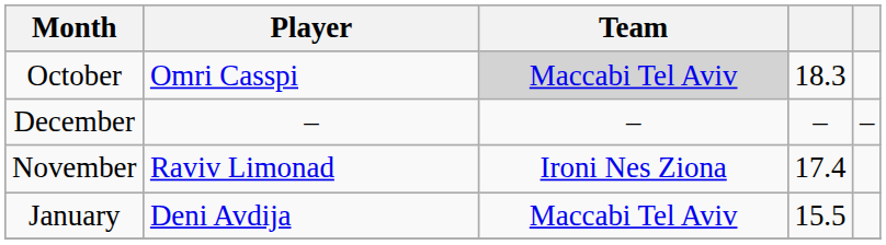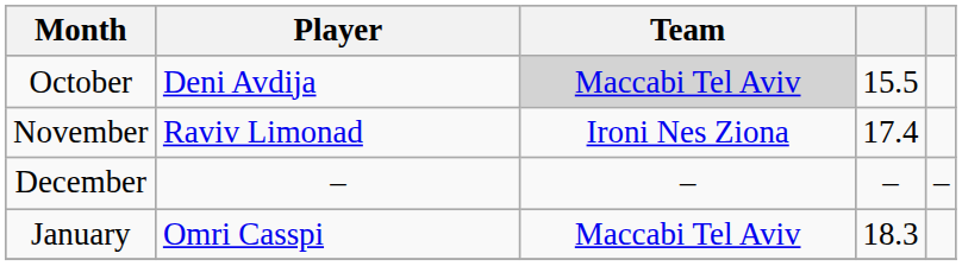October | Player: Omri Casspi -> Deni Avdija
October | column 4: 18.3 -> 15.5
rows swapped: November <-> December
January | Player: Deni Avdija -> Omri Casspi
January | column 4: 15.5 -> 18.3
